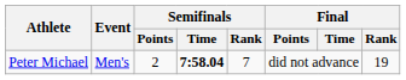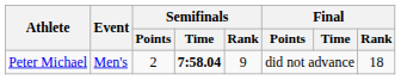Peter Michael | Semifinals / Rank: 7 -> 9
Peter Michael | Final / Rank: 19 -> 18
